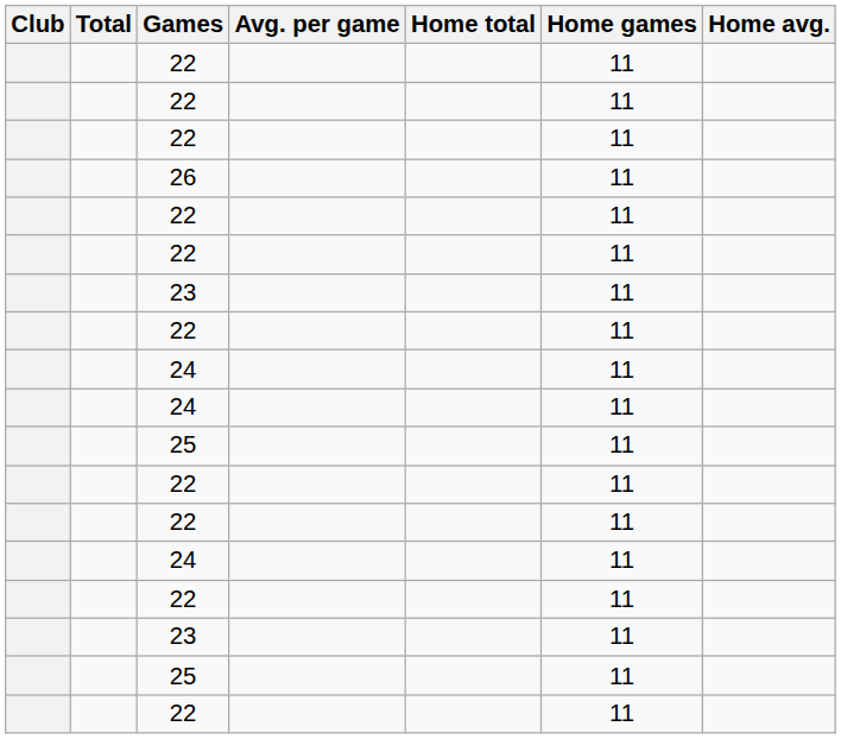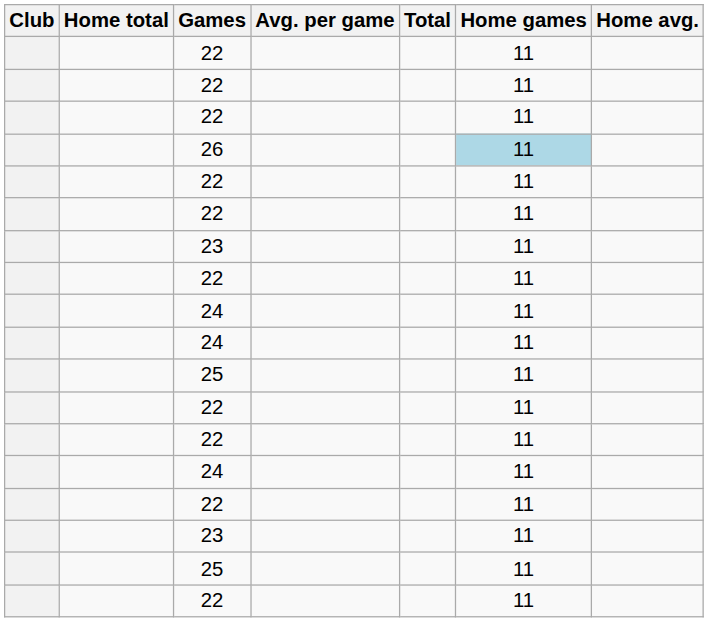columns swapped: Total <-> Home total
26 | Home games: no background -> lightblue background
